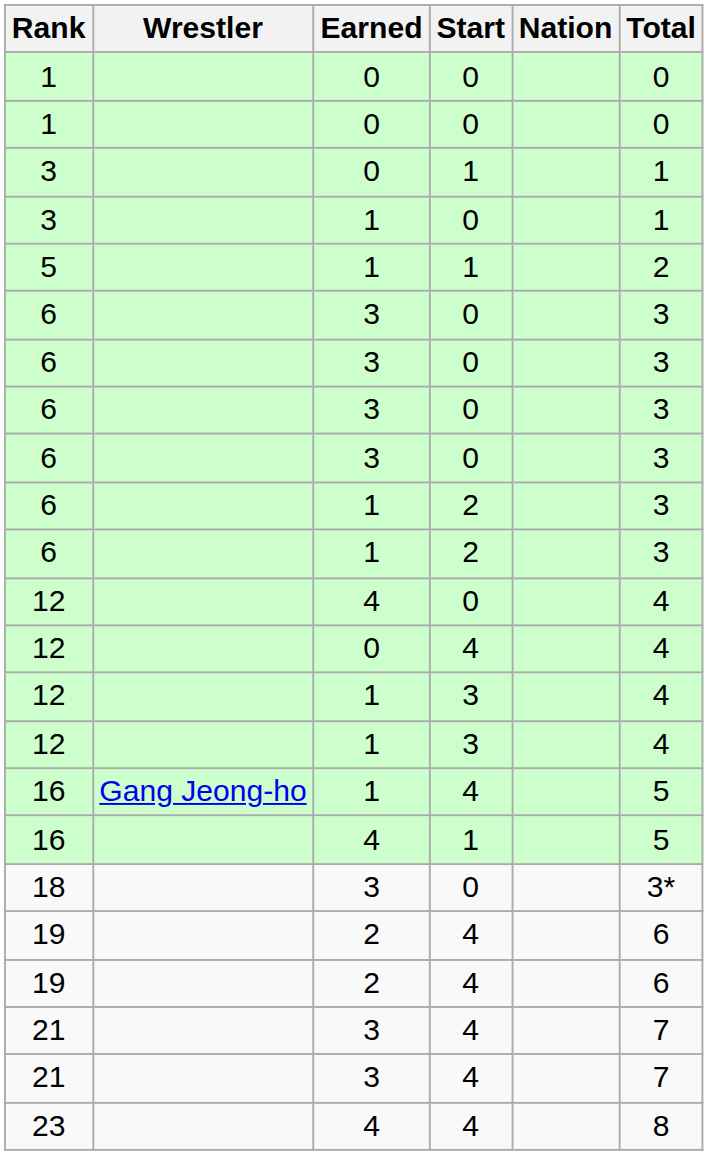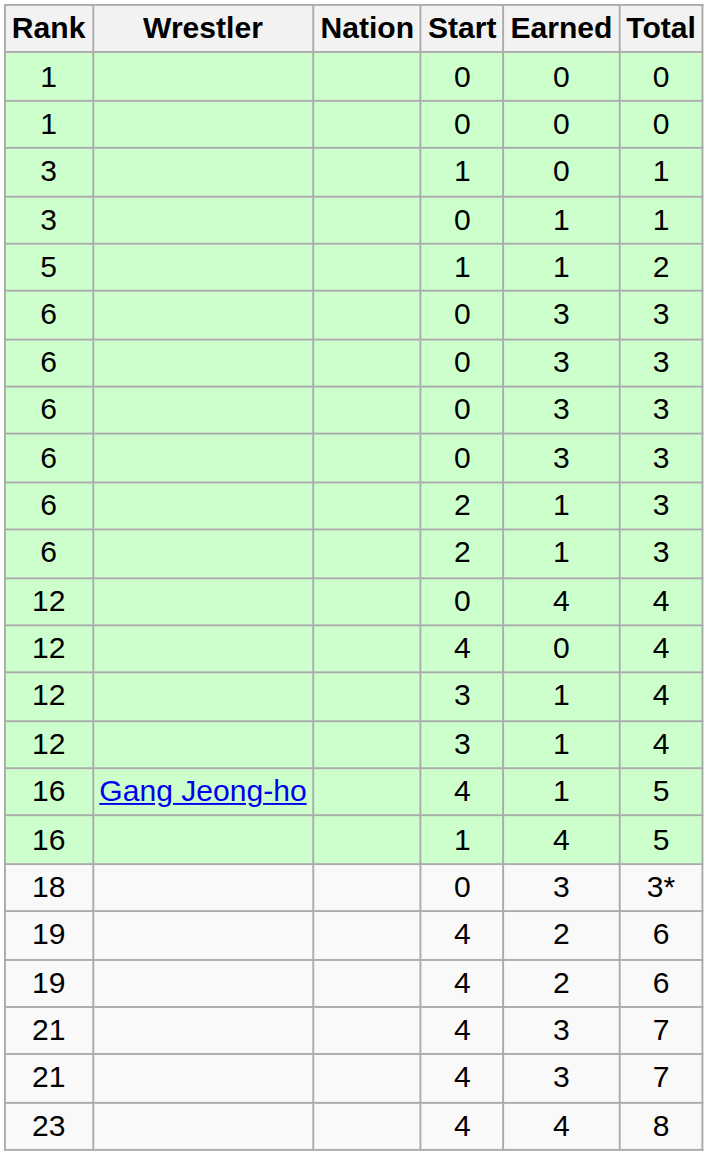columns swapped: Nation <-> Earned
